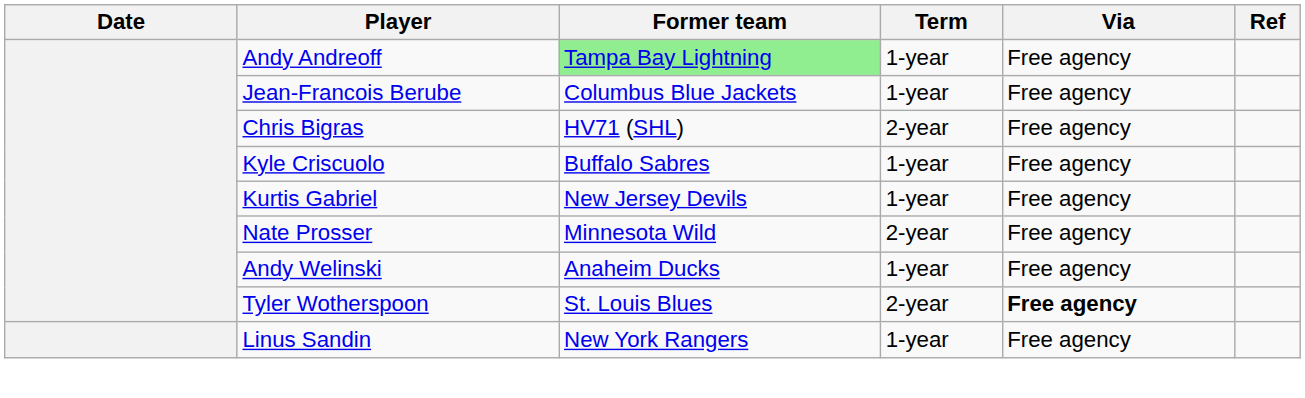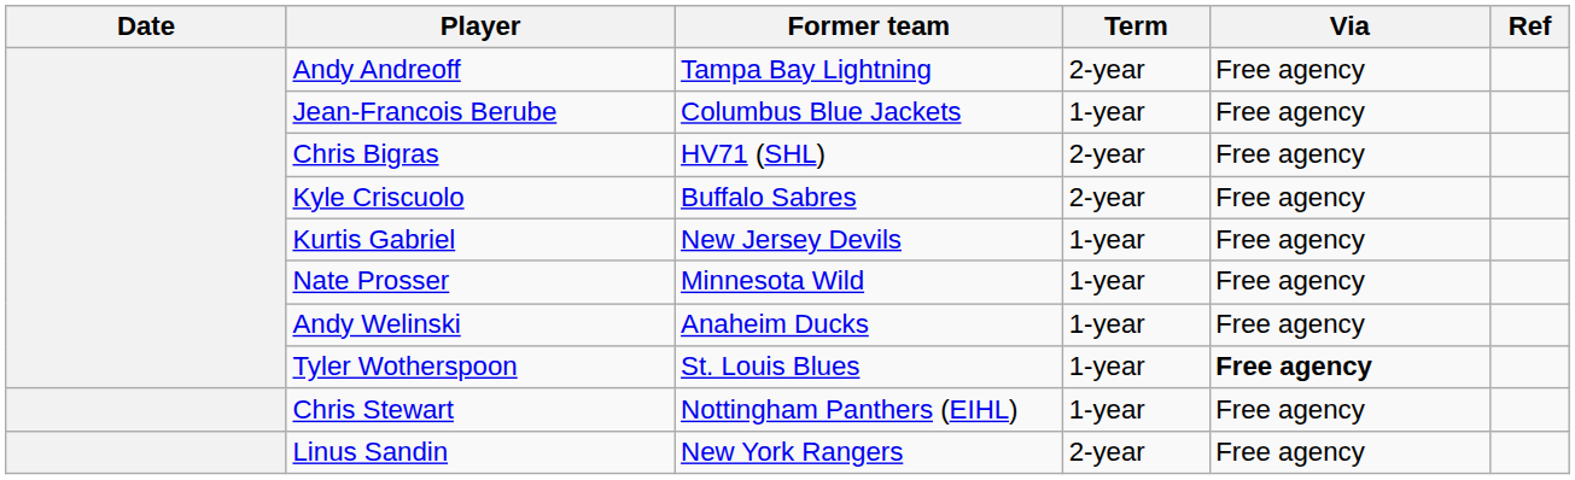Andy Andreoff | Former team: lightgreen background -> no background
Andy Andreoff | Term: 1-year -> 2-year
Kyle Criscuolo | Term: 1-year -> 2-year
Nate Prosser | Term: 2-year -> 1-year
Tyler Wotherspoon | Term: 2-year -> 1-year
+ row: Chris Stewart | Nottingham Panthers (EIHL) | 1-year | Free agency
Linus Sandin | Term: 1-year -> 2-year
